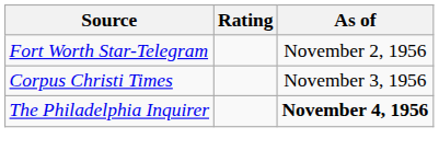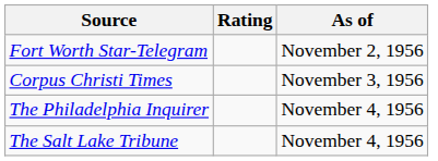The Philadelphia Inquirer | As of: bold -> normal
+ row: The Salt Lake Tribune | November 4, 1956
